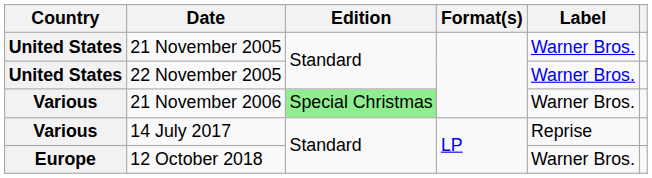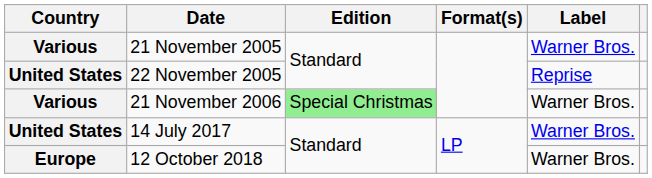21 November 2005 | Country: United States -> Various
22 November 2005 | Label: Warner Bros. -> Reprise
14 July 2017 | Country: Various -> United States
14 July 2017 | Label: Reprise -> Warner Bros.
